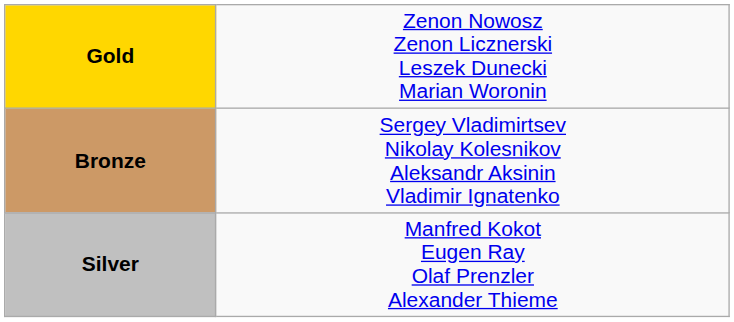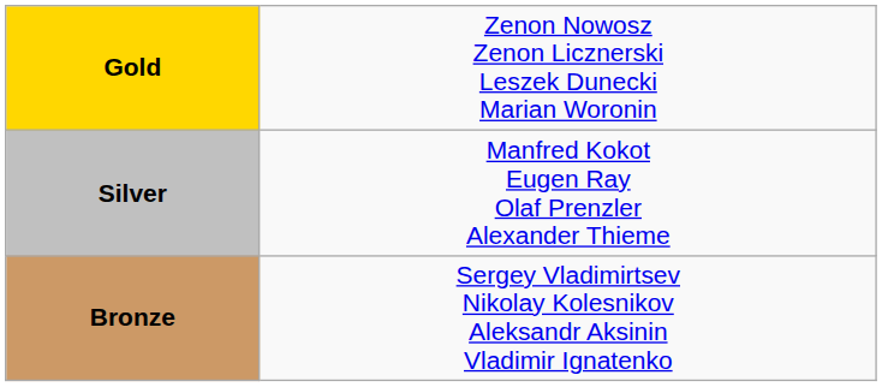rows swapped: Silver <-> Bronze
